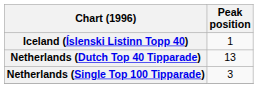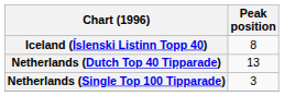Iceland (Íslenski Listinn Topp 40) | Peak position: 1 -> 8
